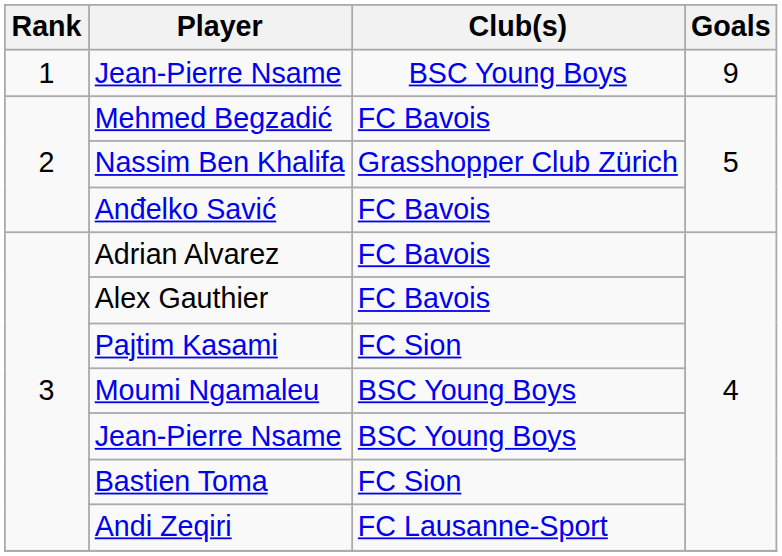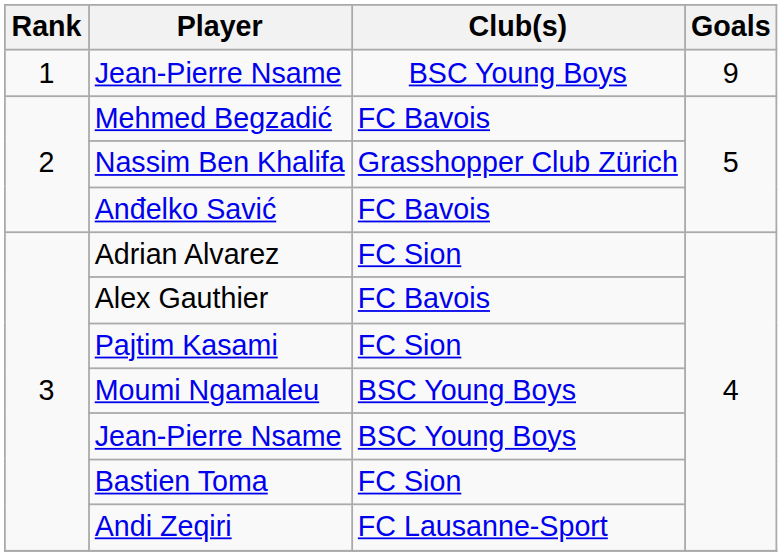Adrian Alvarez | Club(s): FC Bavois -> FC Sion
